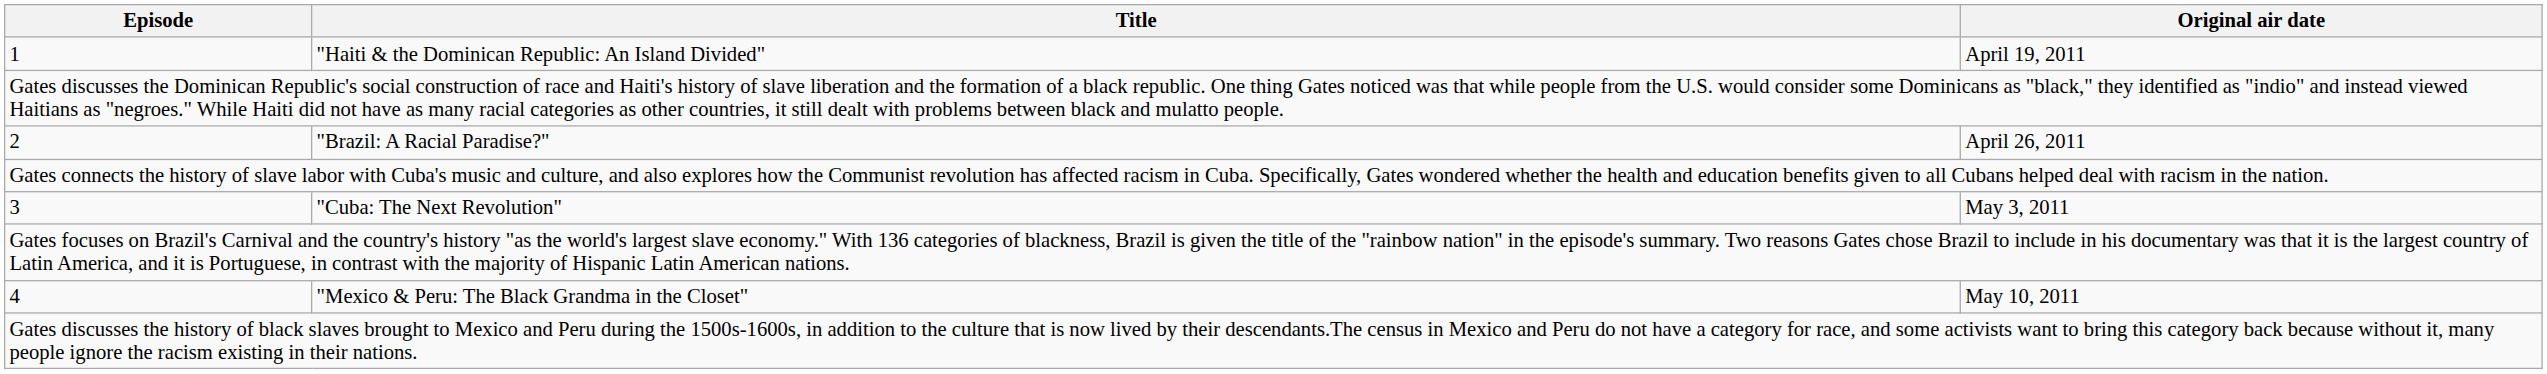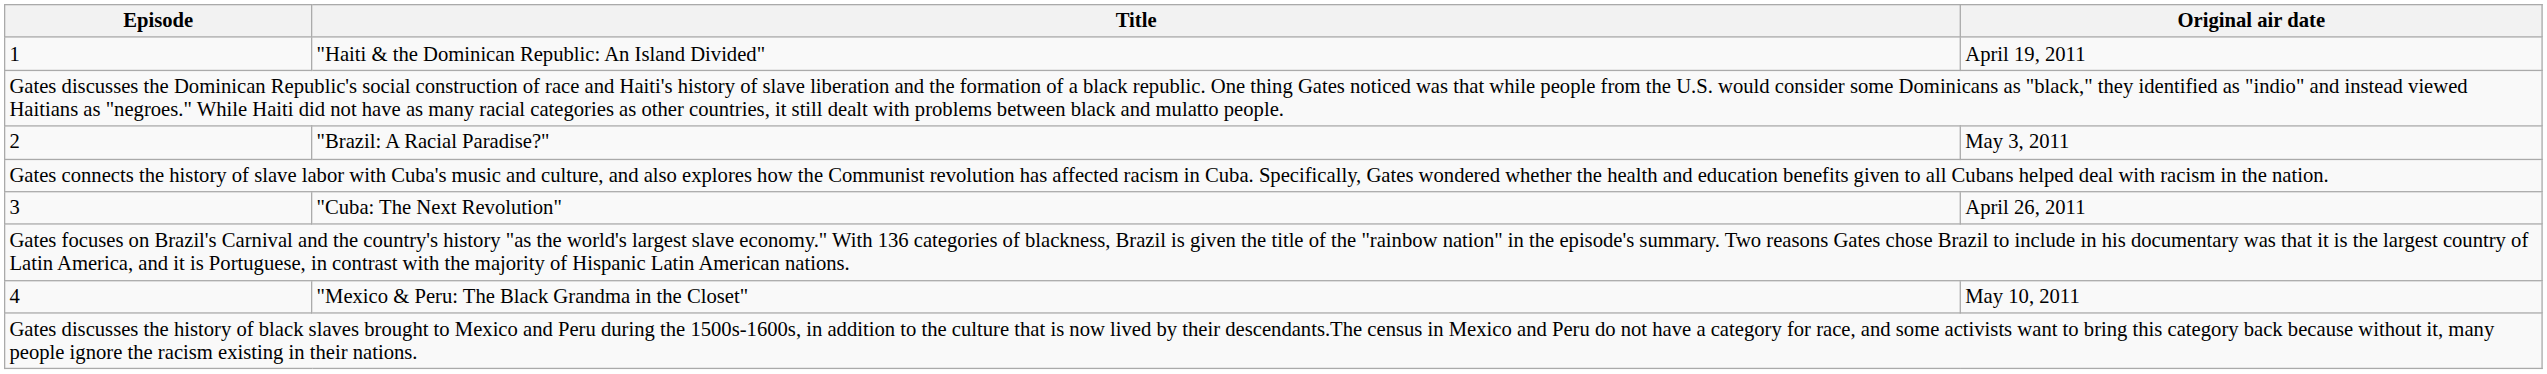2 | Original air date: April 26, 2011 -> May 3, 2011
3 | Original air date: May 3, 2011 -> April 26, 2011
